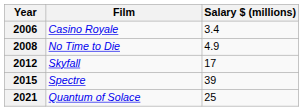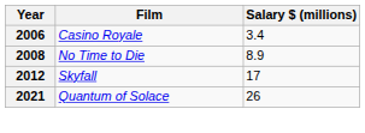2008 | Salary $ (millions): 4.9 -> 8.9
- row: 2015 | Spectre | 39
2021 | Salary $ (millions): 25 -> 26
